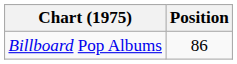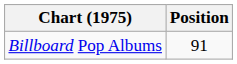Billboard Pop Albums | Position: 86 -> 91
